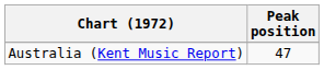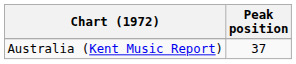Australia (Kent Music Report) | Peak position: 47 -> 37
